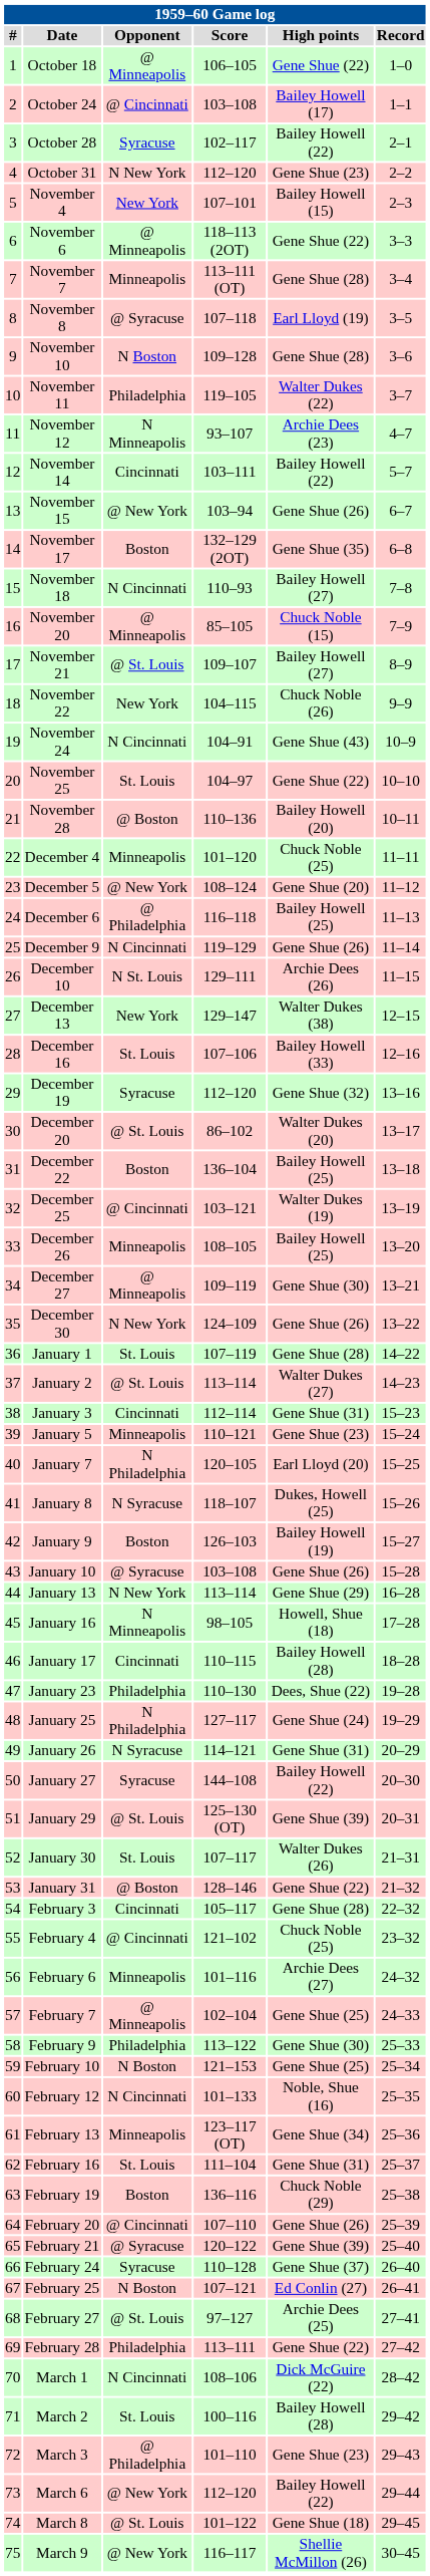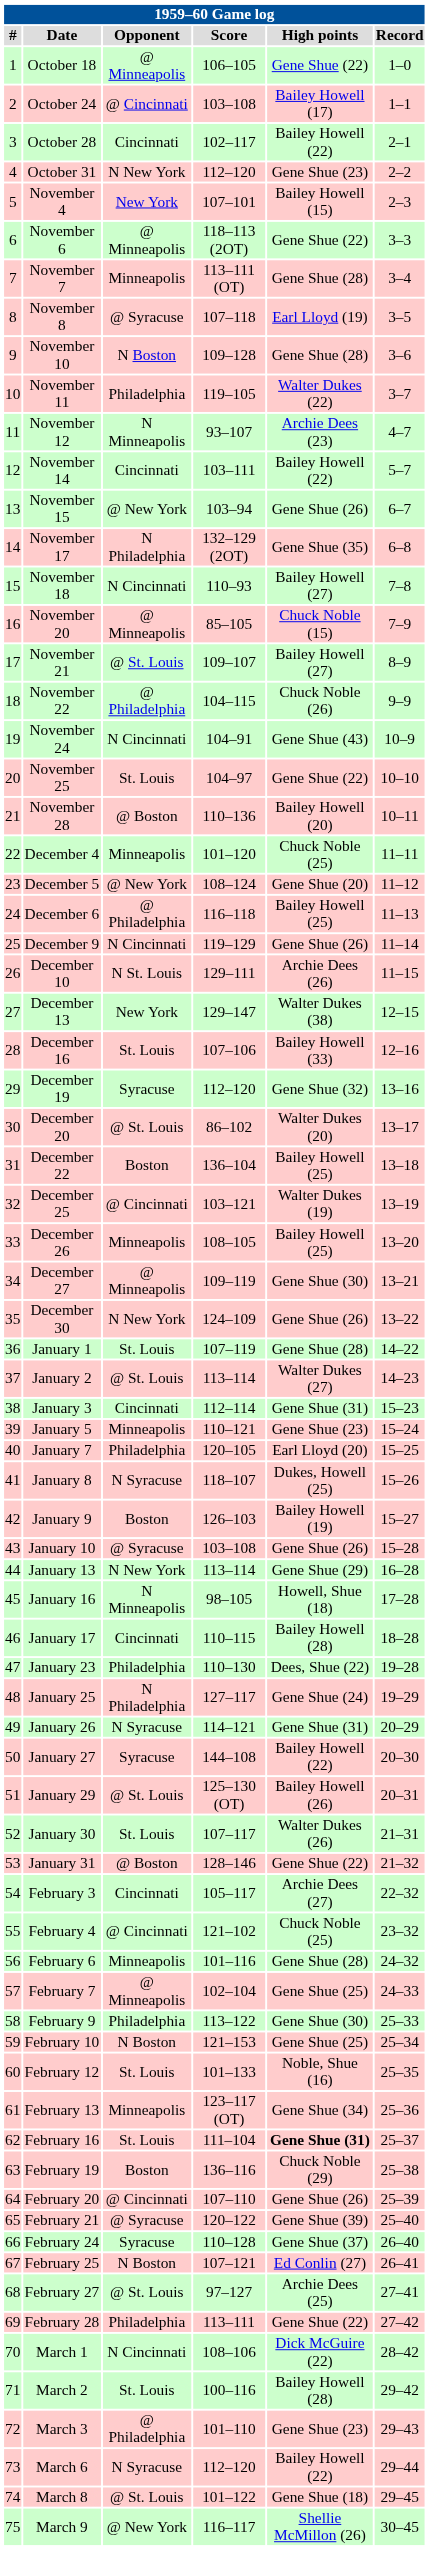October 28 | Opponent: Syracuse -> Cincinnati
November 17 | Opponent: Boston -> N Philadelphia
November 22 | Opponent: New York -> @ Philadelphia
January 7 | Opponent: N Philadelphia -> Philadelphia
January 29 | High points: Gene Shue (39) -> Bailey Howell (26)
February 3 | High points: Gene Shue (28) -> Archie Dees (27)
February 6 | High points: Archie Dees (27) -> Gene Shue (28)
February 12 | Opponent: N Cincinnati -> St. Louis
February 16 | High points: normal -> bold
March 6 | Opponent: @ New York -> N Syracuse
